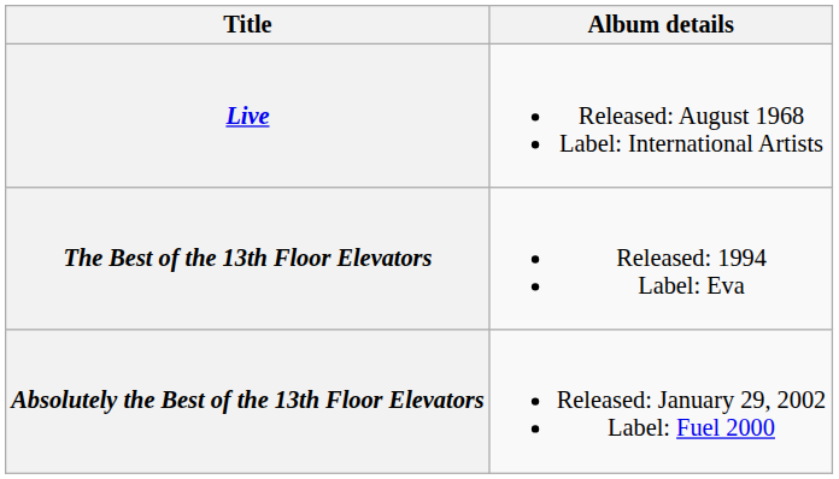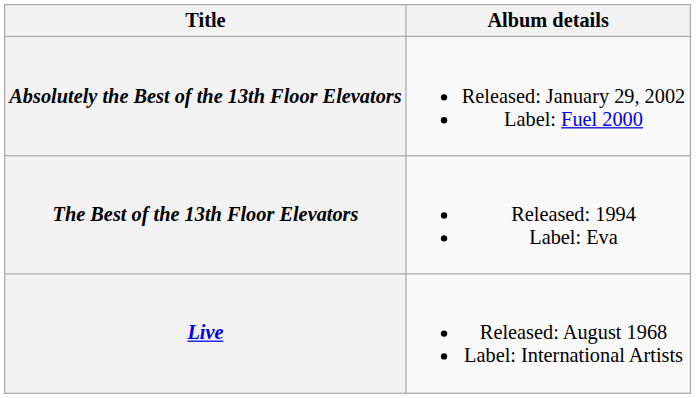rows swapped: Live <-> Absolutely the Best of the 13th Floor Elevators
